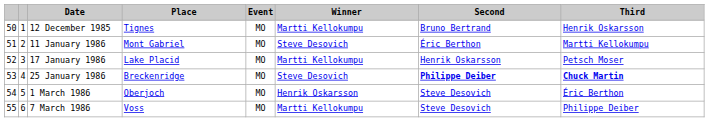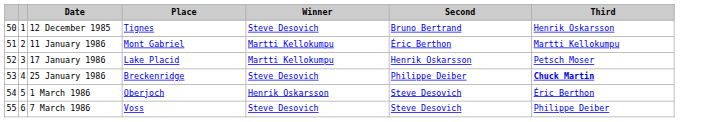- column: Event | MO | MO | MO | MO | MO | MO
12 December 1985 | Winner: Martti Kellokumpu -> Steve Desovich
11 January 1986 | Winner: Steve Desovich -> Martti Kellokumpu
25 January 1986 | Second: bold -> normal
7 March 1986 | Winner: Martti Kellokumpu -> Steve Desovich
